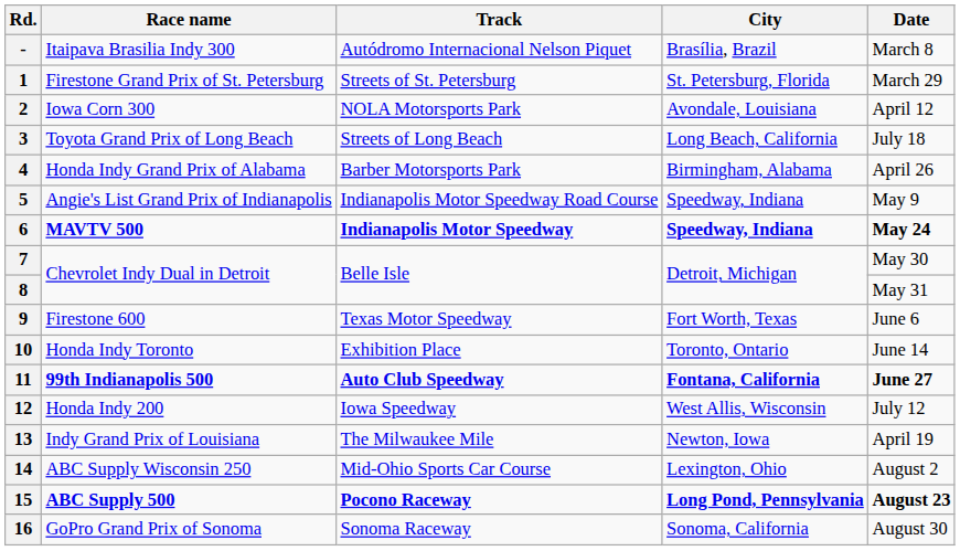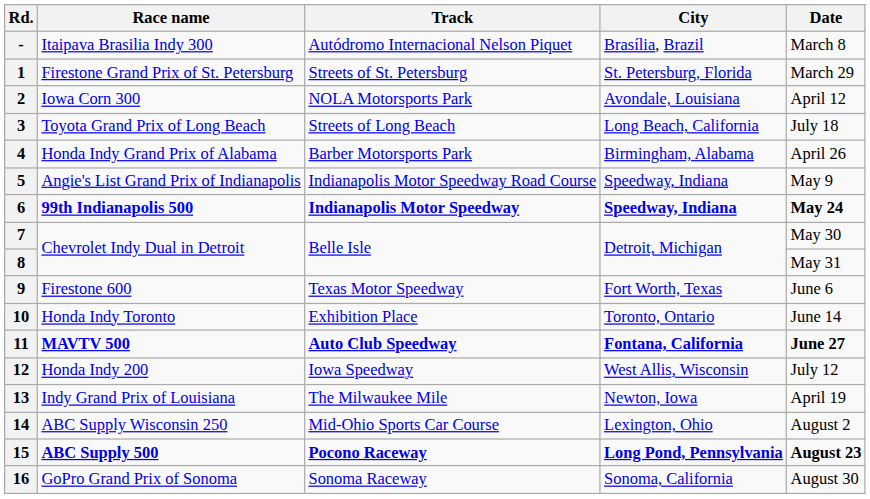6 | Race name: MAVTV 500 -> 99th Indianapolis 500
11 | Race name: 99th Indianapolis 500 -> MAVTV 500
